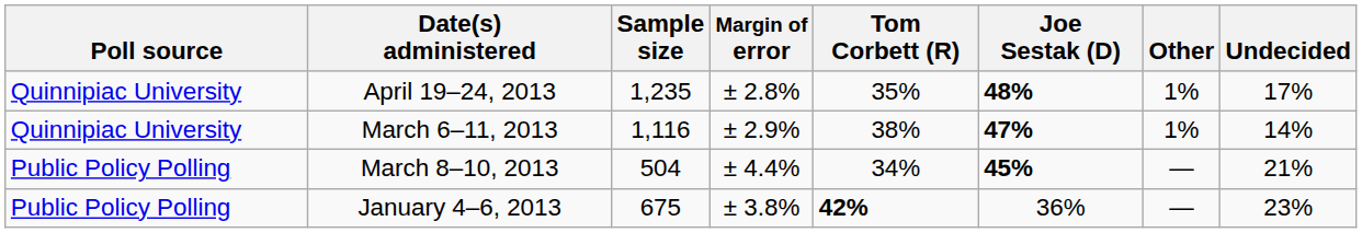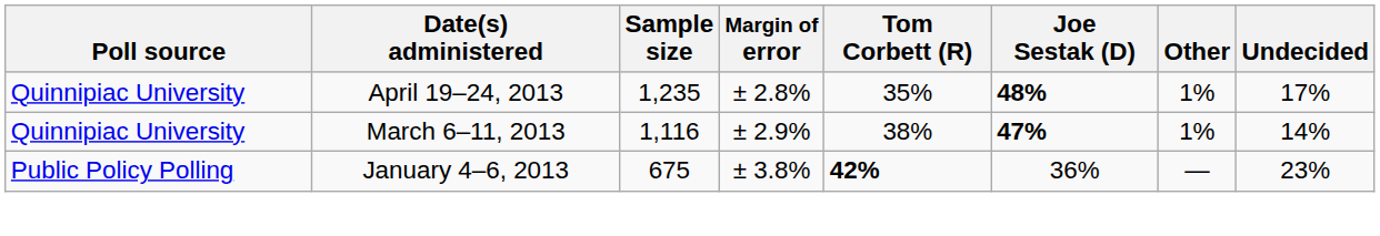- row: Public Policy Polling | March 8–10, 2013 | 504 | ± 4.4% | 34% | 45% | — | 21%
